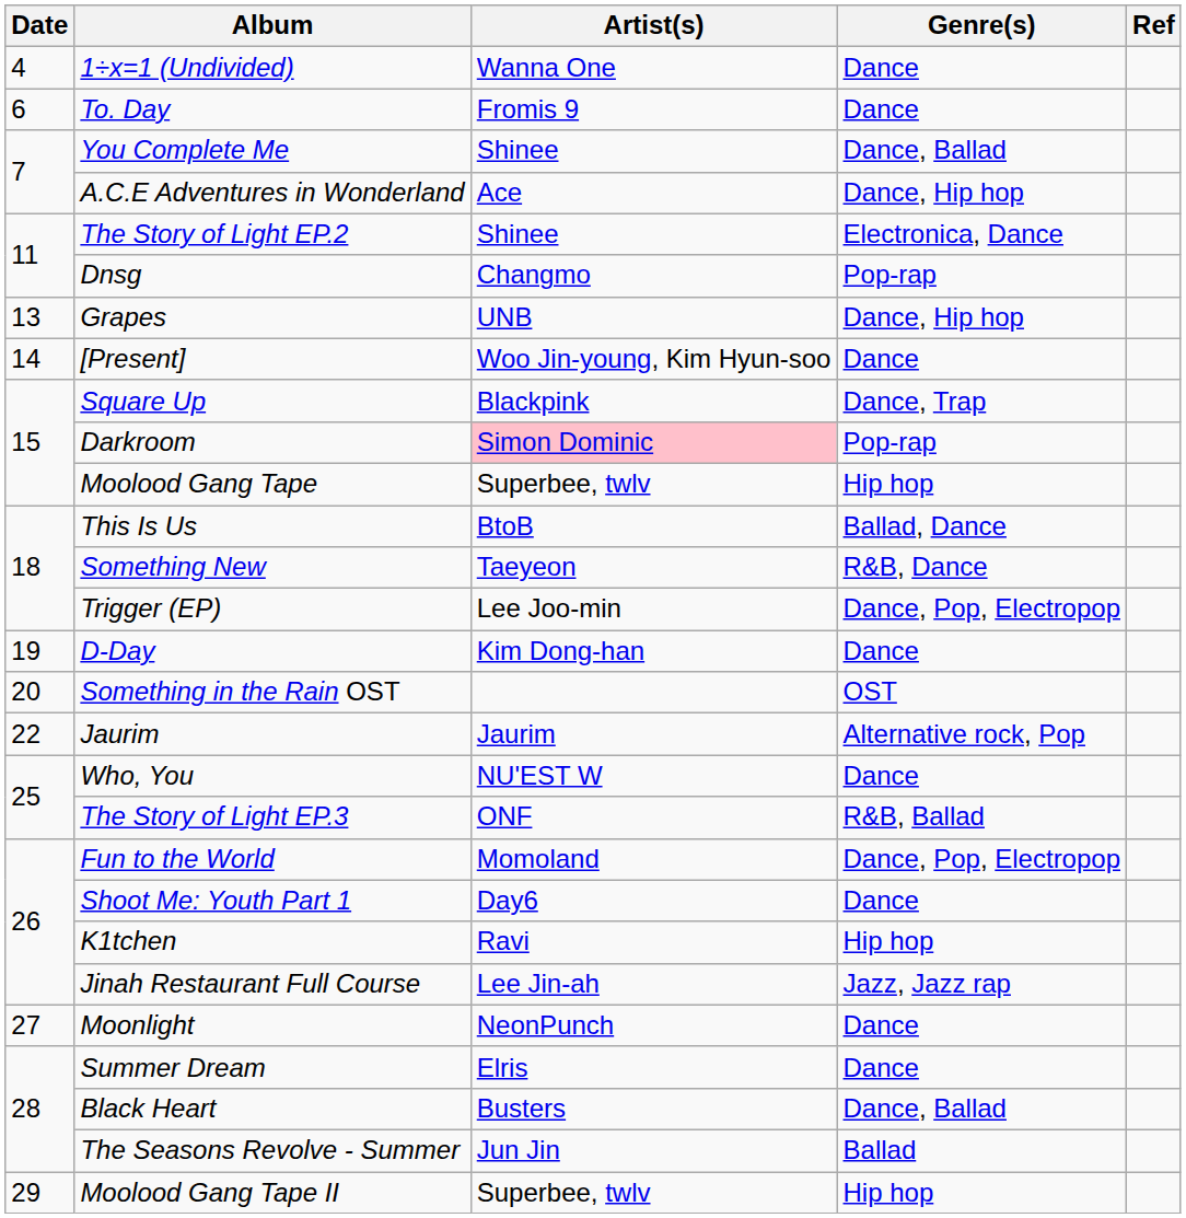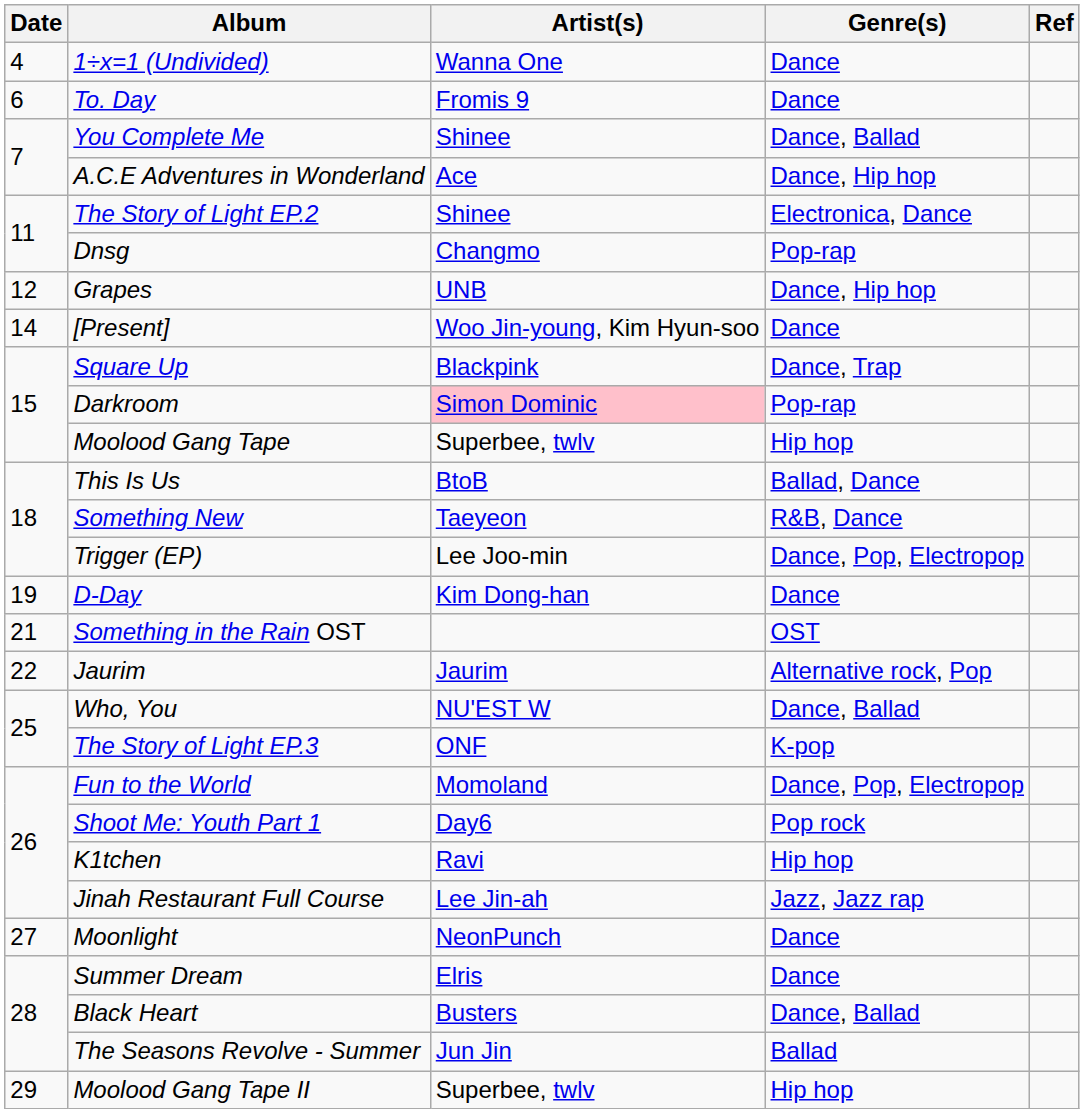Grapes | Date: 13 -> 12
Something in the Rain OST | Date: 20 -> 21
Who, You | Genre(s): Dance -> Dance, Ballad
The Story of Light EP.3 | Genre(s): R&B, Ballad -> K-pop
Shoot Me: Youth Part 1 | Genre(s): Dance -> Pop rock
